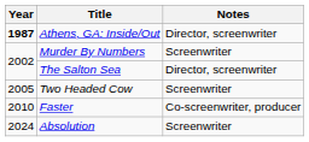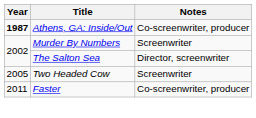Athens, GA: Inside/Out | Notes: Director, screenwriter -> Co-screenwriter, producer
Faster | Year: 2010 -> 2011
- row: 2024 | Absolution | Screenwriter
